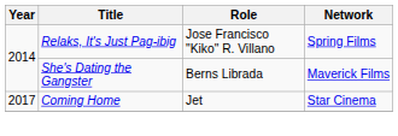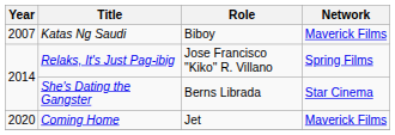+ row: 2007 | Katas Ng Saudi | Biboy | Maverick Films
She's Dating the Gangster | Network: Maverick Films -> Star Cinema
Coming Home | Year: 2017 -> 2020
Coming Home | Network: Star Cinema -> Maverick Films
